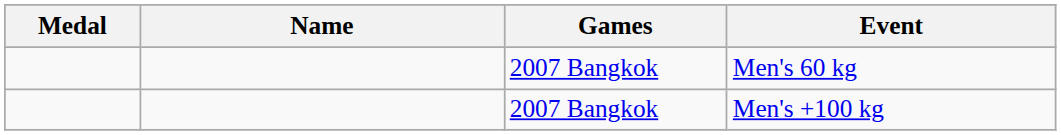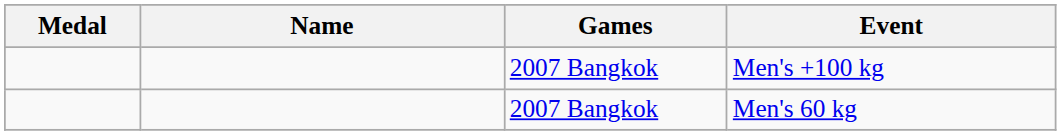rows swapped: Men's 60 kg <-> Men's +100 kg
